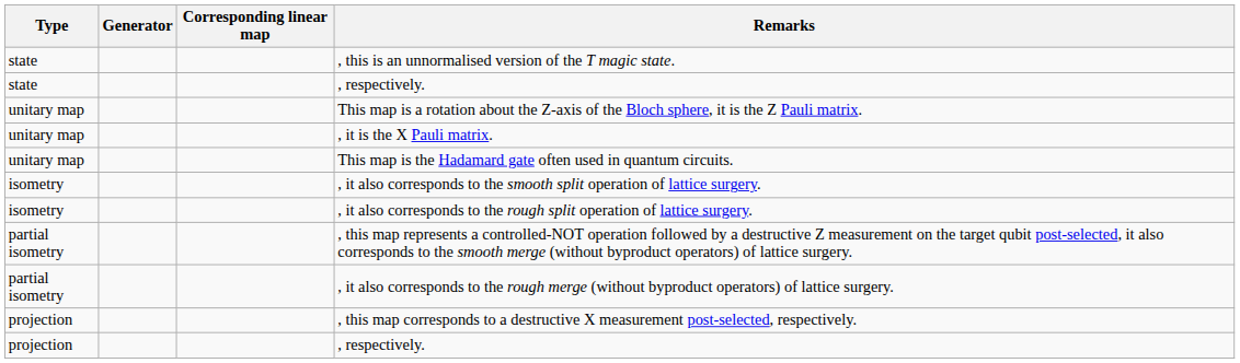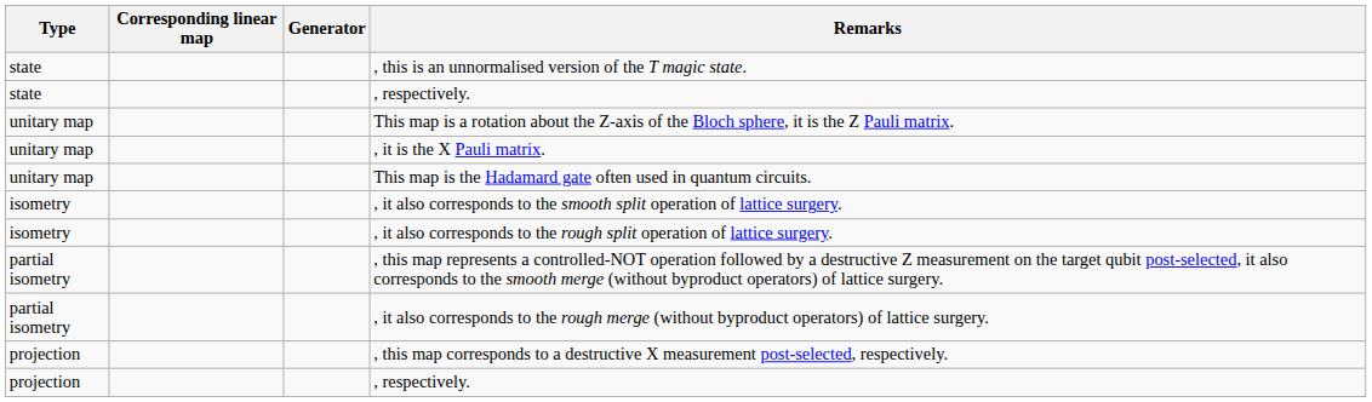columns swapped: Generator <-> Corresponding linear map
